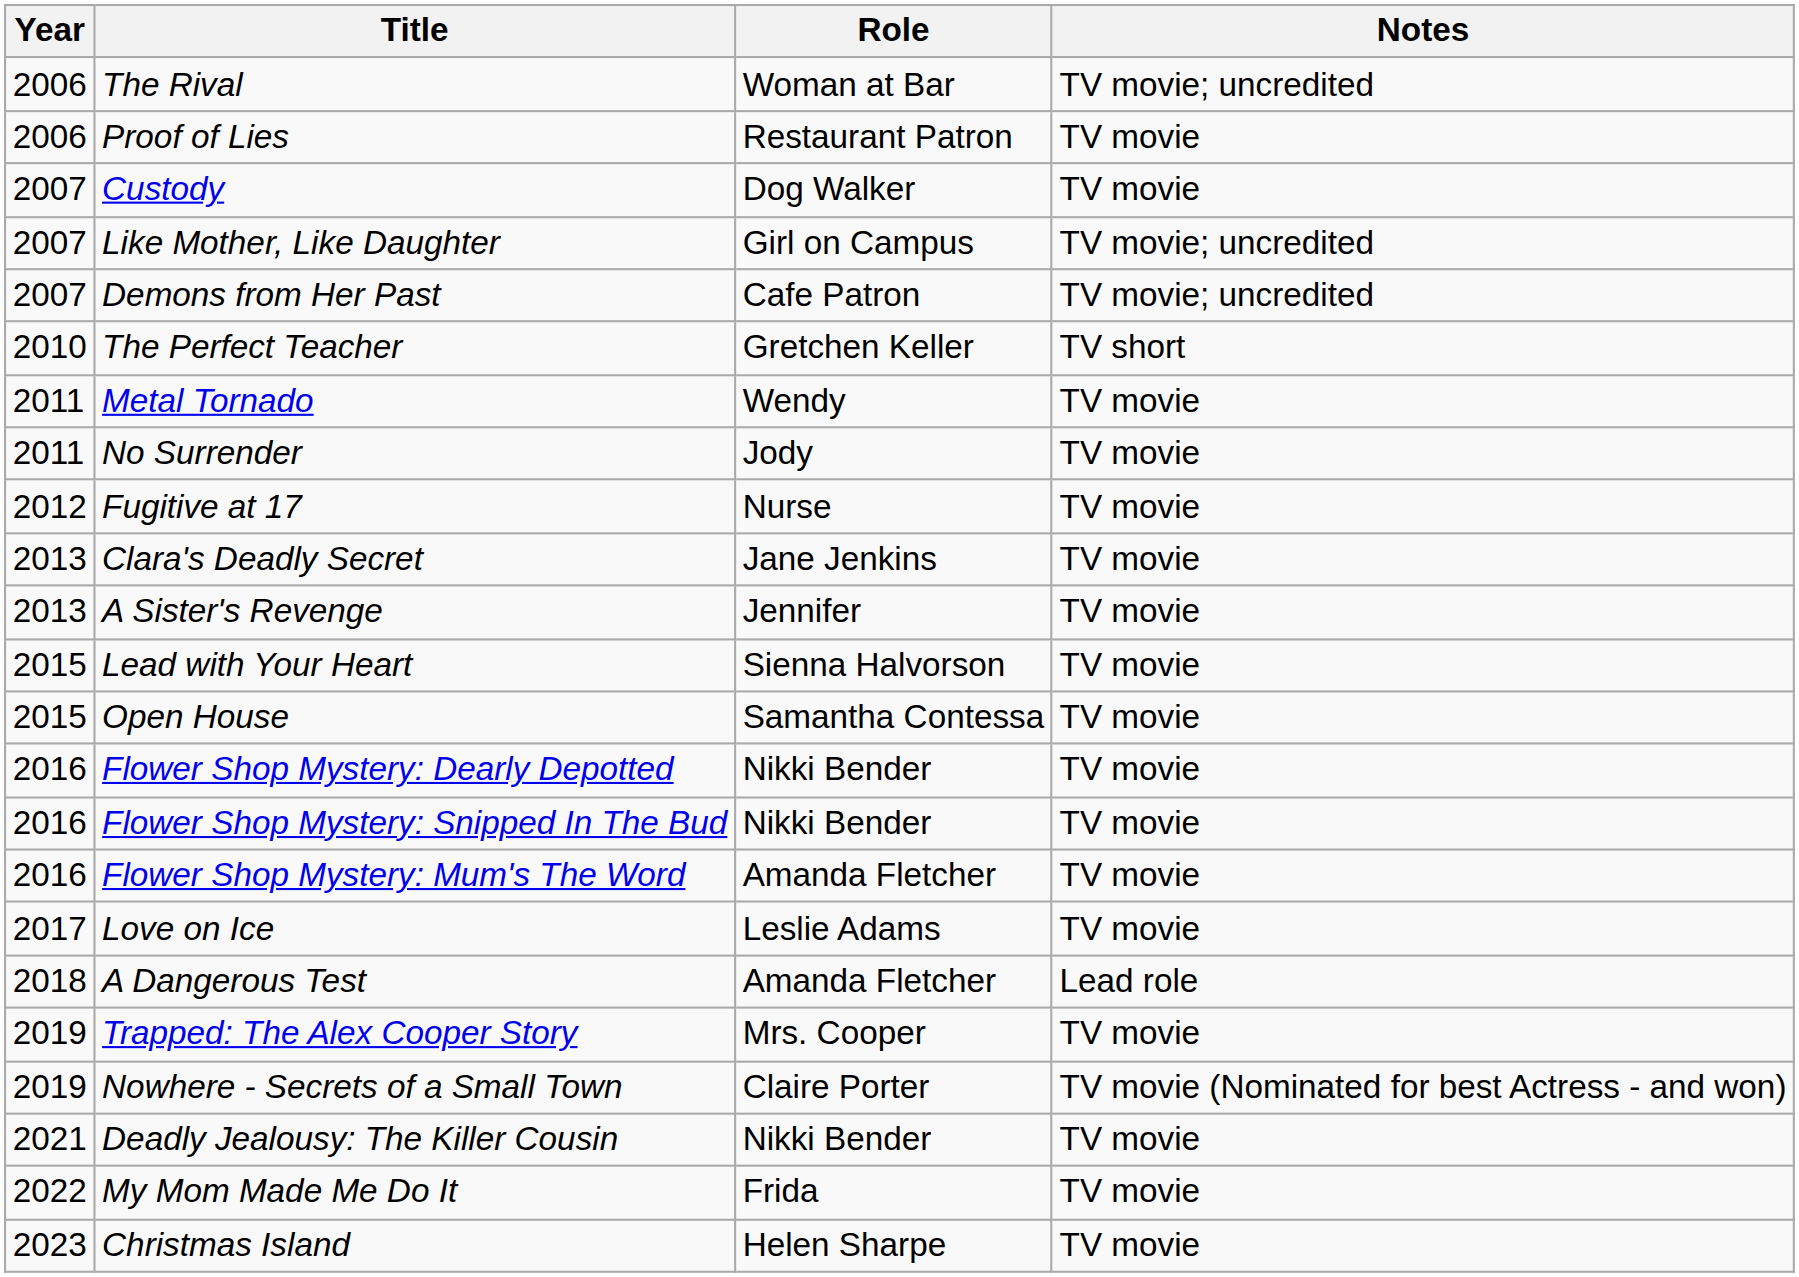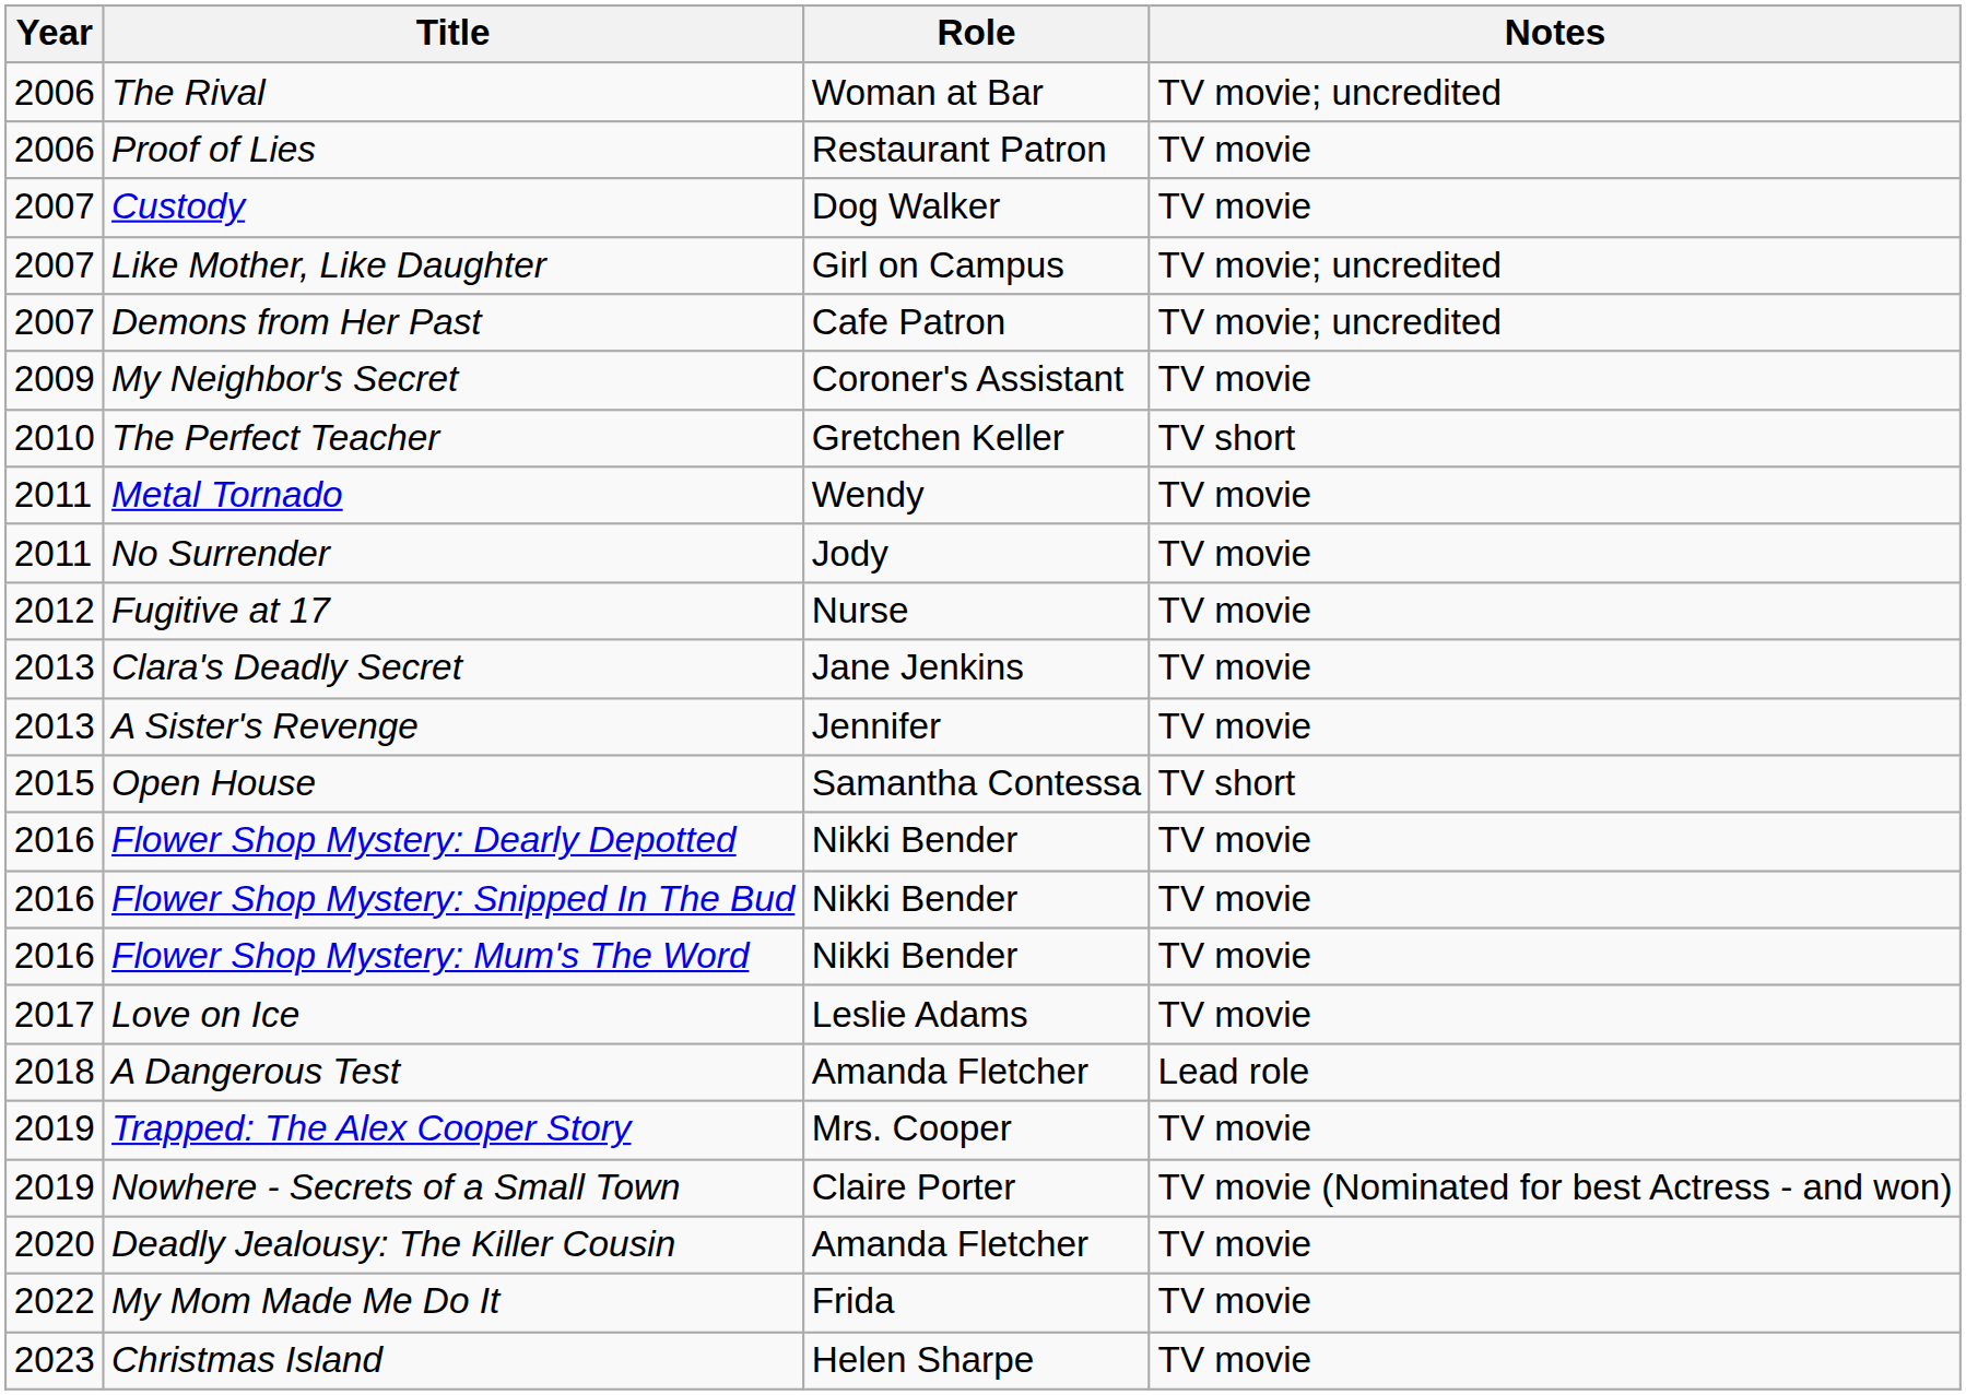+ row: 2009 | My Neighbor's Secret | Coroner's Assistant | TV movie
- row: 2015 | Lead with Your Heart | Sienna Halvorson | TV movie
Open House | Notes: TV movie -> TV short
Flower Shop Mystery: Mum's The Word | Role: Amanda Fletcher -> Nikki Bender
Deadly Jealousy: The Killer Cousin | Year: 2021 -> 2020
Deadly Jealousy: The Killer Cousin | Role: Nikki Bender -> Amanda Fletcher
